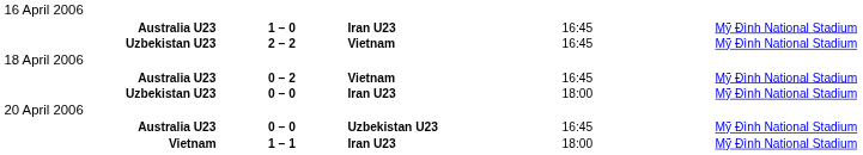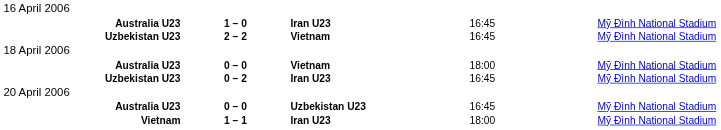Australia U23 / Vietnam | column 2: 0 – 2 -> 0 – 0
Australia U23 / Vietnam | column 4: 16:45 -> 18:00
Uzbekistan U23 / Iran U23 | column 2: 0 – 0 -> 0 – 2
Uzbekistan U23 / Iran U23 | column 4: 18:00 -> 16:45
